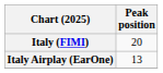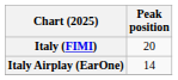Italy Airplay (EarOne) | Peak position: 13 -> 14
